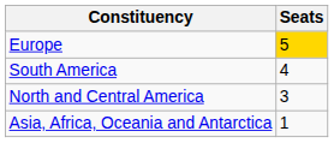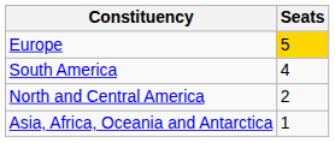North and Central America | Seats: 3 -> 2
